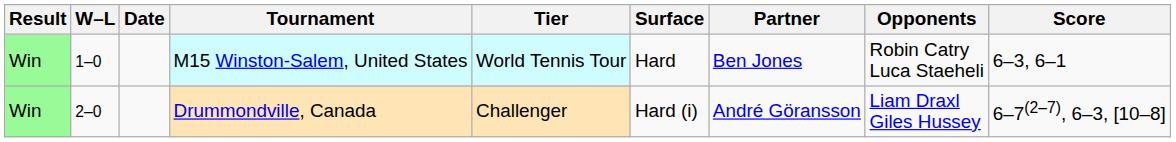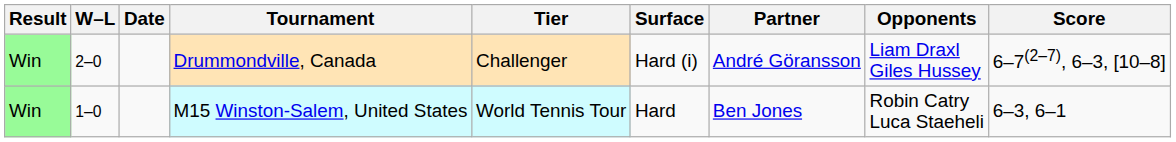rows swapped: M15 Winston-Salem, United States <-> Drummondville, Canada
